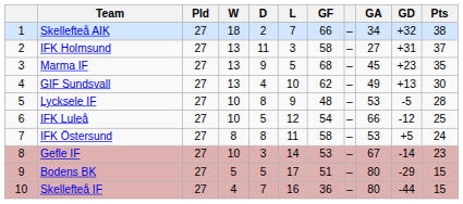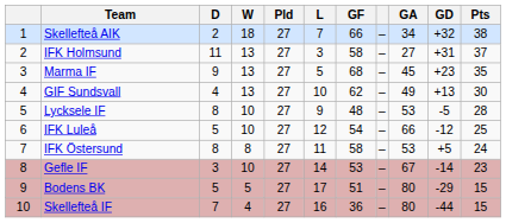columns swapped: Pld <-> D
